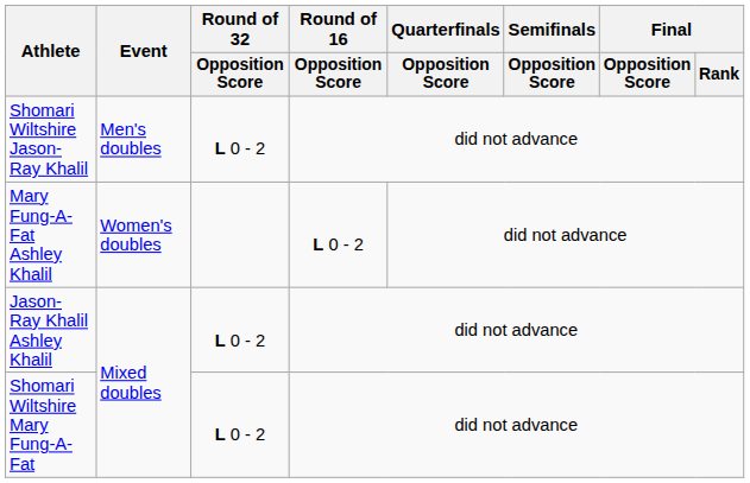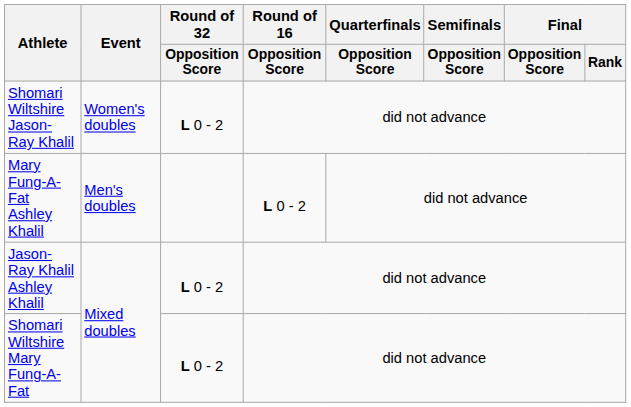Shomari Wiltshire Jason-Ray Khalil | Event: Men's doubles -> Women's doubles
Mary Fung-A-Fat Ashley Khalil | Event: Women's doubles -> Men's doubles
